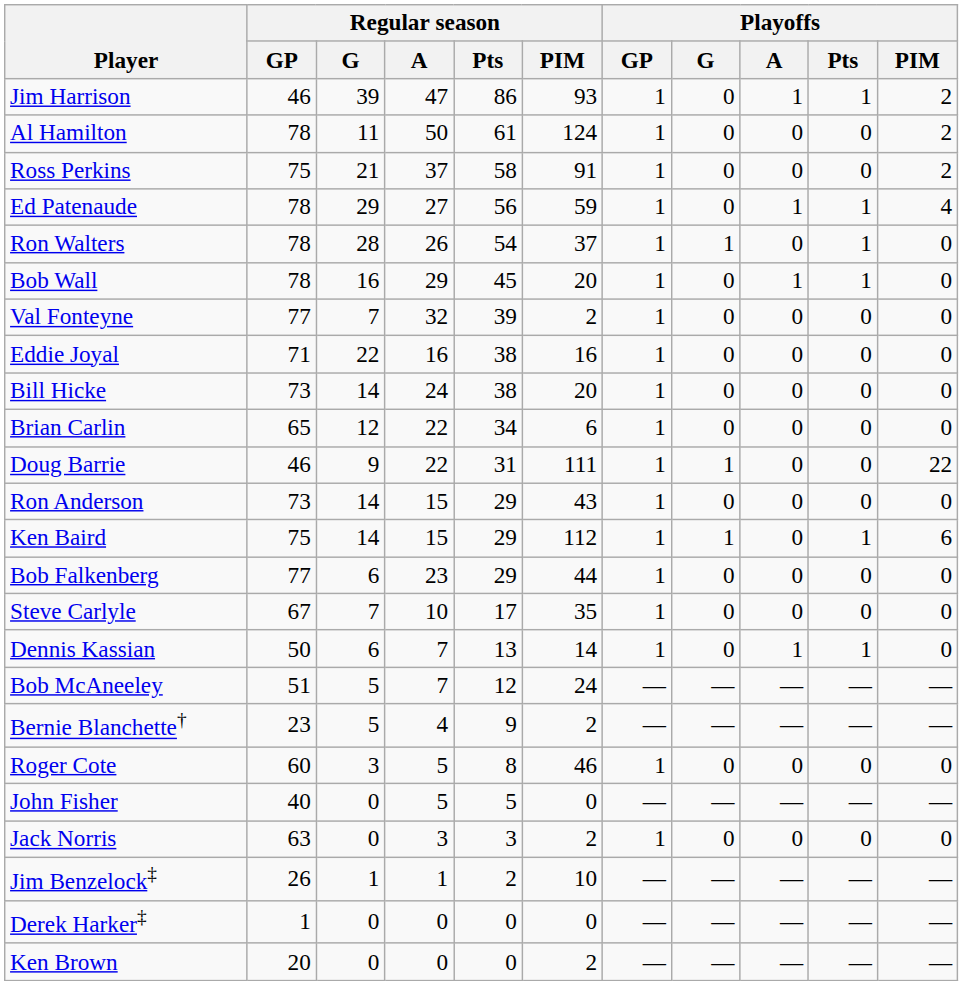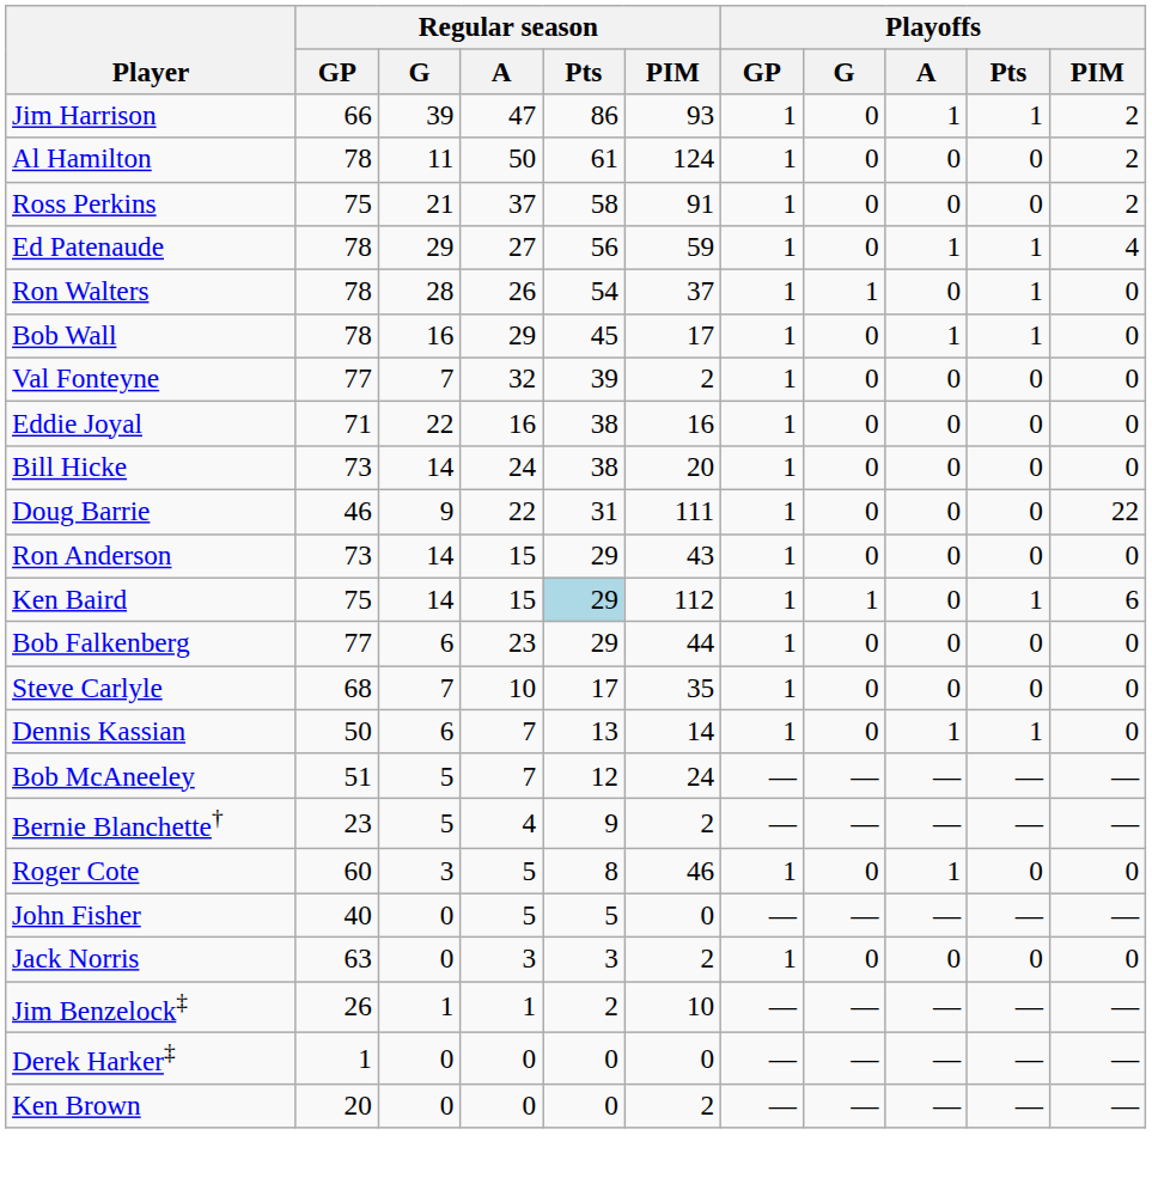Jim Harrison | Regular season / GP: 46 -> 66
Bob Wall | Regular season / PIM: 20 -> 17
- row: Brian Carlin | 65 | 12 | 22 | 34 | 6 | 1 | 0 | 0 | 0 | 0
Doug Barrie | Playoffs / G: 1 -> 0
Ken Baird | Regular season / Pts: no background -> lightblue background
Steve Carlyle | Regular season / GP: 67 -> 68
Roger Cote | Playoffs / A: 0 -> 1
